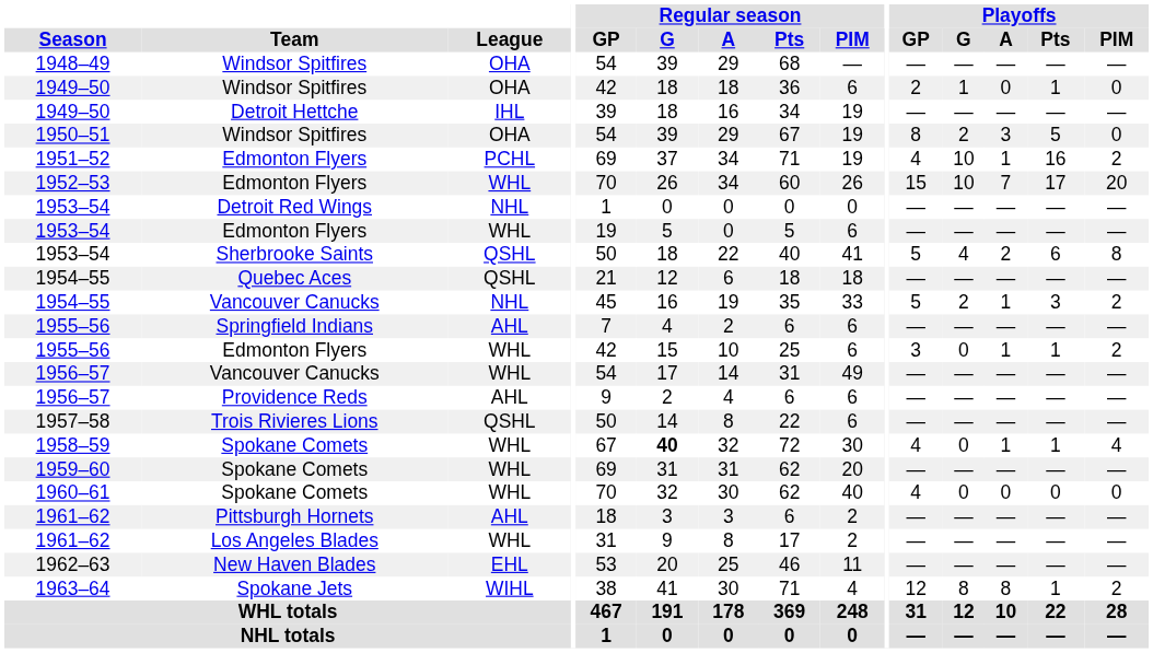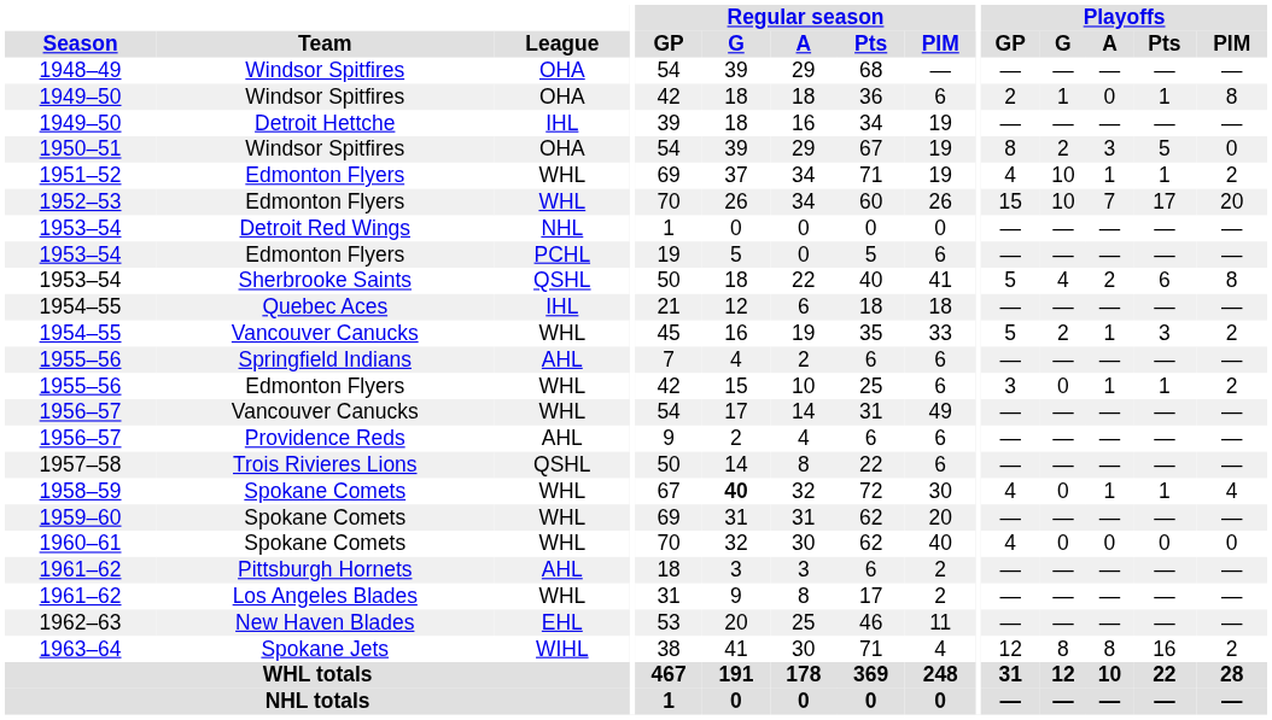1949–50 / Windsor Spitfires | Playoffs / PIM: 0 -> 8
1951–52 | League: PCHL -> WHL
1951–52 | Playoffs / Pts: 16 -> 1
1953–54 / Edmonton Flyers | League: WHL -> PCHL
1954–55 / Quebec Aces | League: QSHL -> IHL
1954–55 / Vancouver Canucks | League: NHL -> WHL
1963–64 | Playoffs / Pts: 1 -> 16
